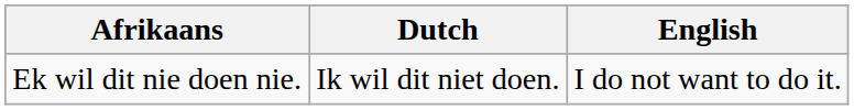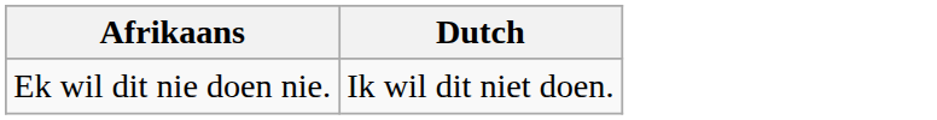- column: English | I do not want to do it.
